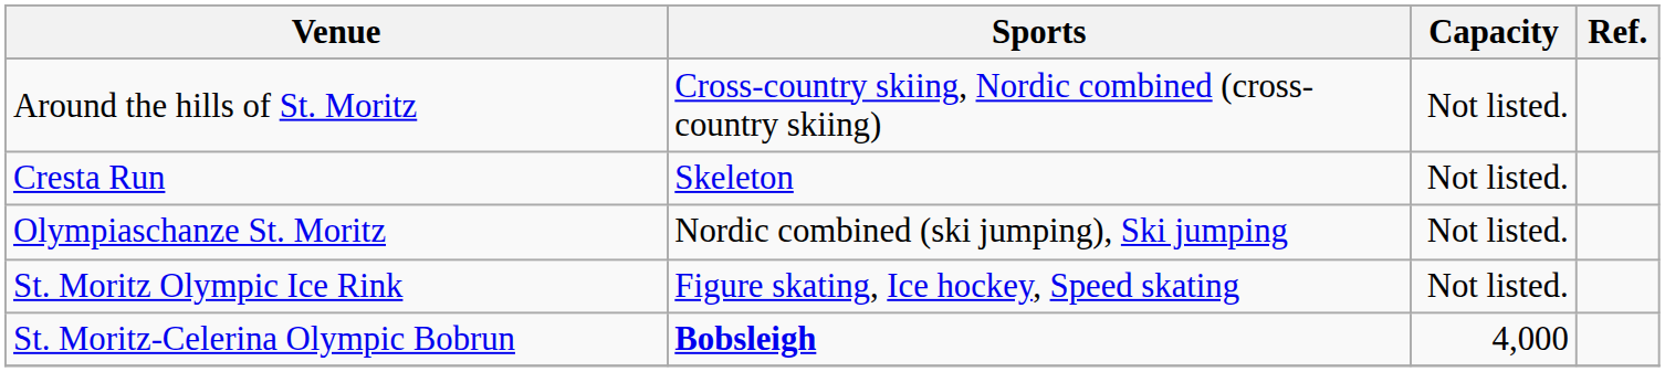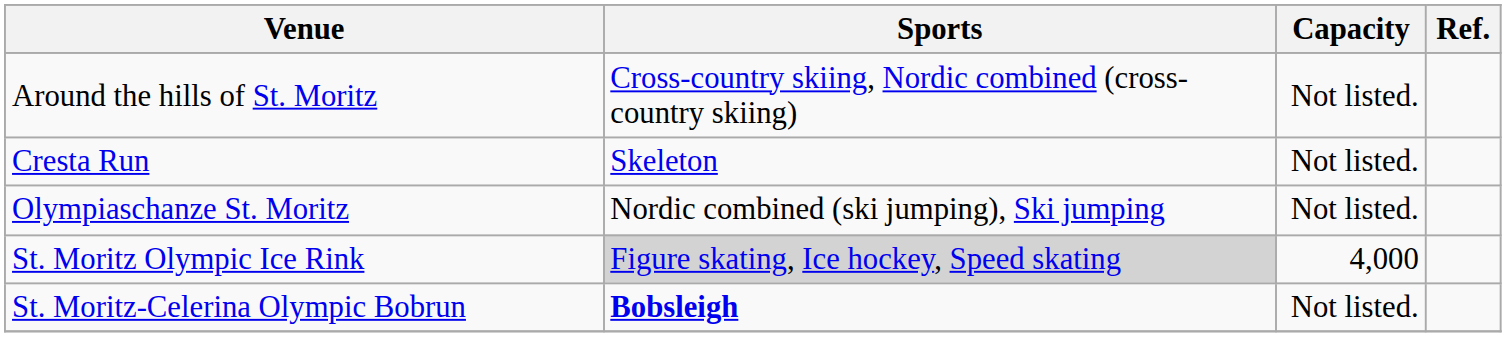St. Moritz Olympic Ice Rink | Sports: no background -> lightgrey background
St. Moritz Olympic Ice Rink | Capacity: Not listed. -> 4,000
St. Moritz-Celerina Olympic Bobrun | Capacity: 4,000 -> Not listed.
